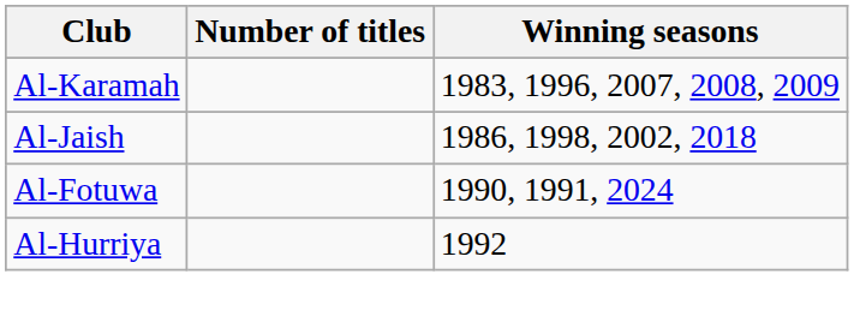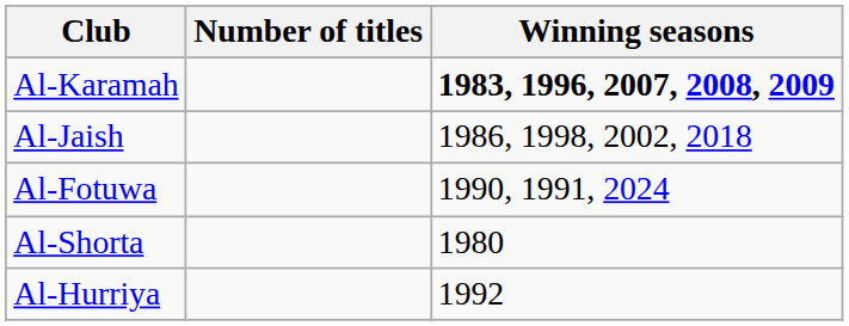Al-Karamah | Winning seasons: normal -> bold
+ row: Al-Shorta | 1980
